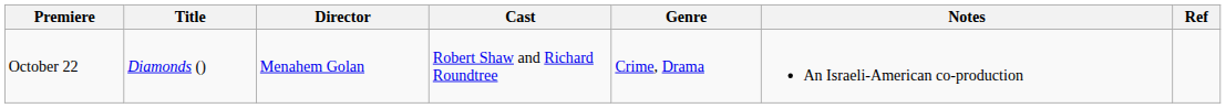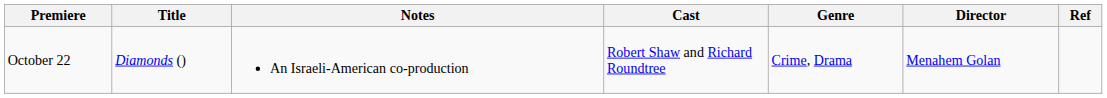columns swapped: Director <-> Notes
